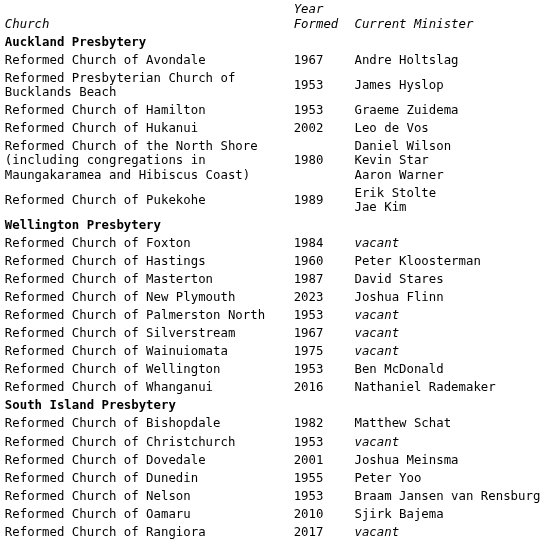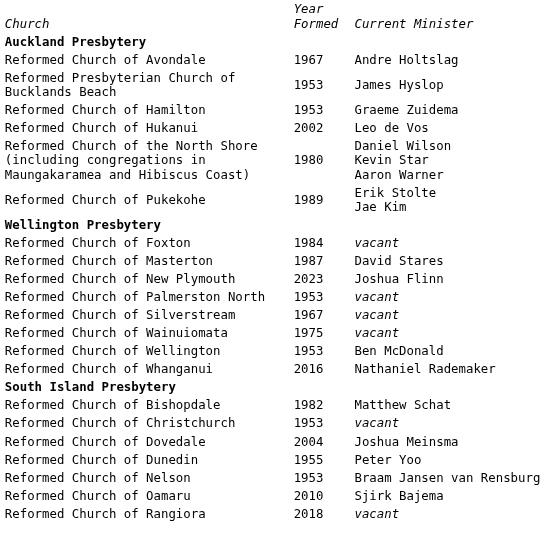- row: Reformed Church of Hastings | 1960 | Peter Kloosterman
Reformed Church of Dovedale | column 2: 2001 -> 2004
Reformed Church of Rangiora | column 2: 2017 -> 2018
